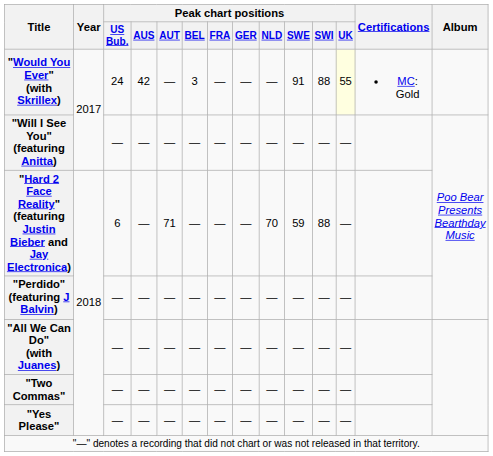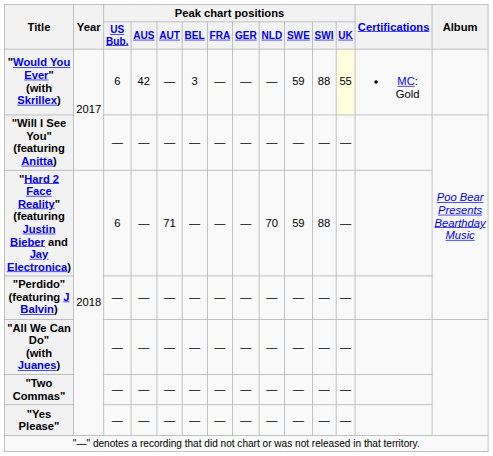"Would You Ever" (with Skrillex) | Peak chart positions / US Bub.: 24 -> 6
"Would You Ever" (with Skrillex) | Peak chart positions / SWE: 91 -> 59
